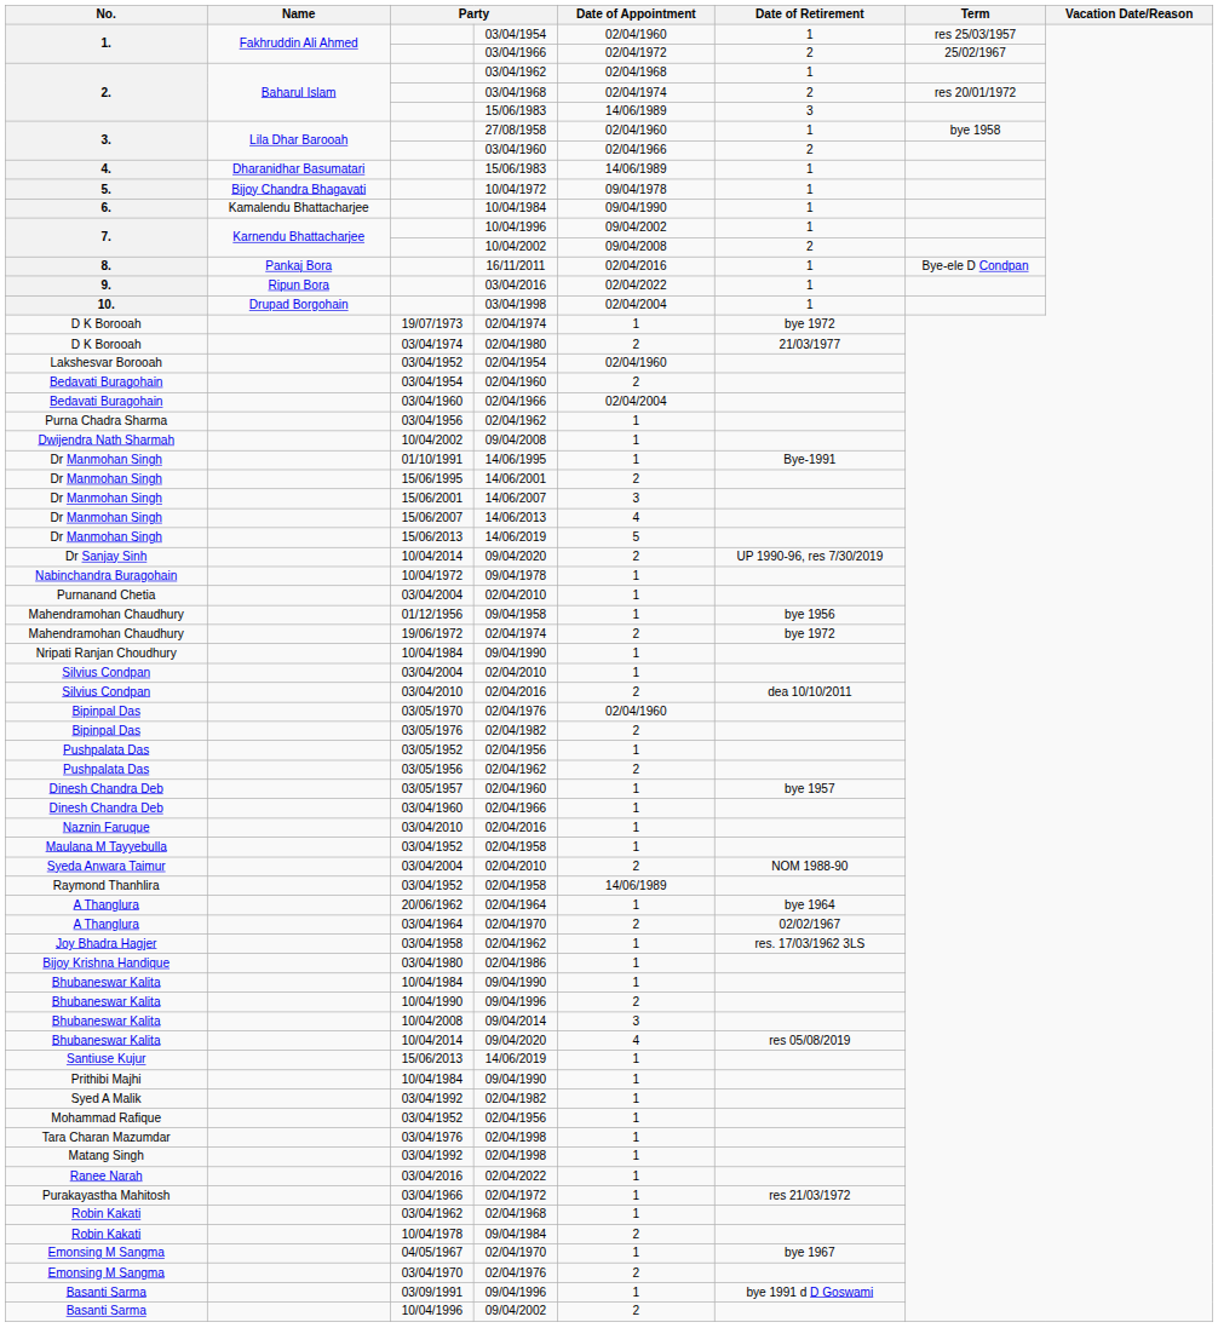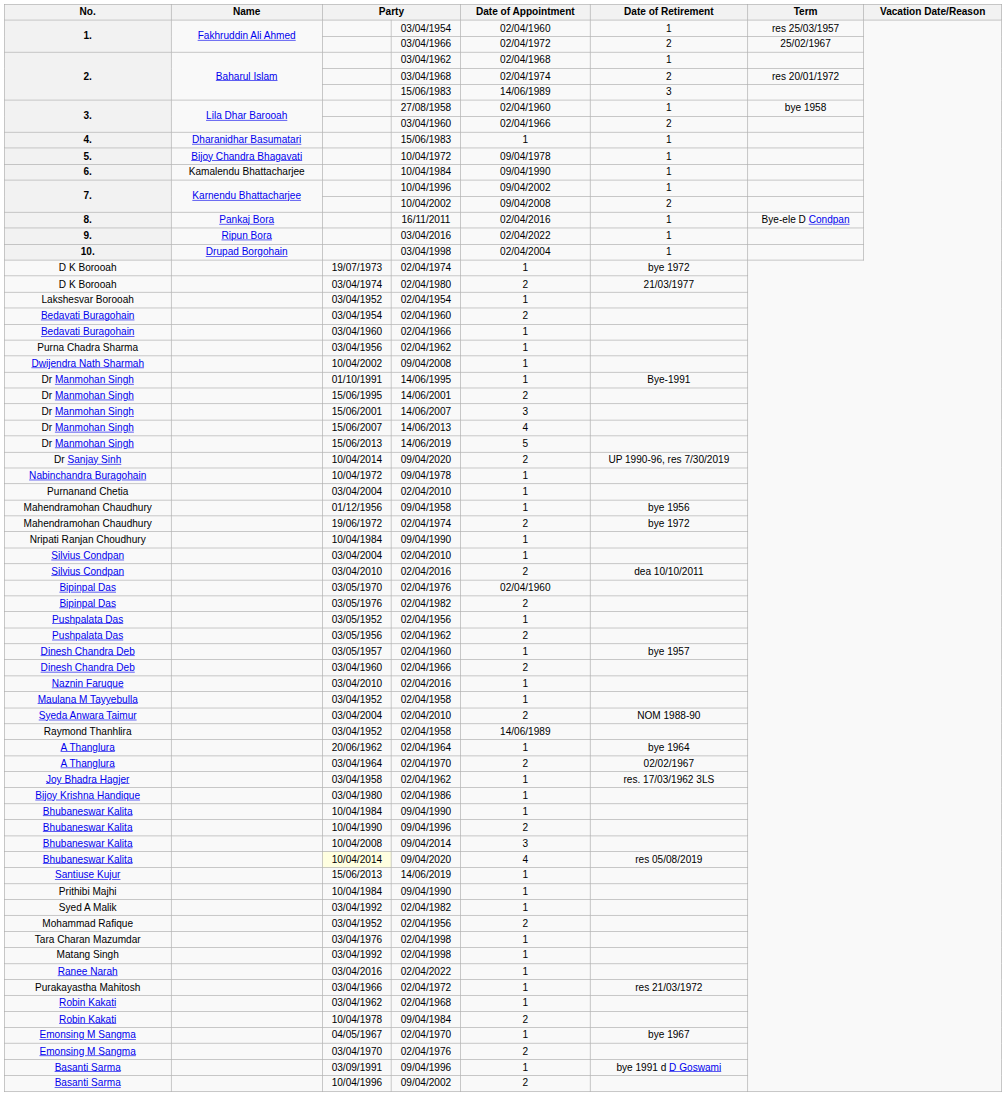4. / 15/06/1983 | Date of Appointment: 14/06/1989 -> 1
02/04/1954 | Date of Appointment: 02/04/1960 -> 1
Bedavati Buragohain / 02/04/1966 | Date of Appointment: 02/04/2004 -> 1
Dinesh Chandra Deb / 02/04/1966 | Date of Appointment: 1 -> 2
Bhubaneswar Kalita / 09/04/2020 | column 3: no background -> lightyellow background
Mohammad Rafique / 02/04/1956 | Date of Appointment: 1 -> 2
